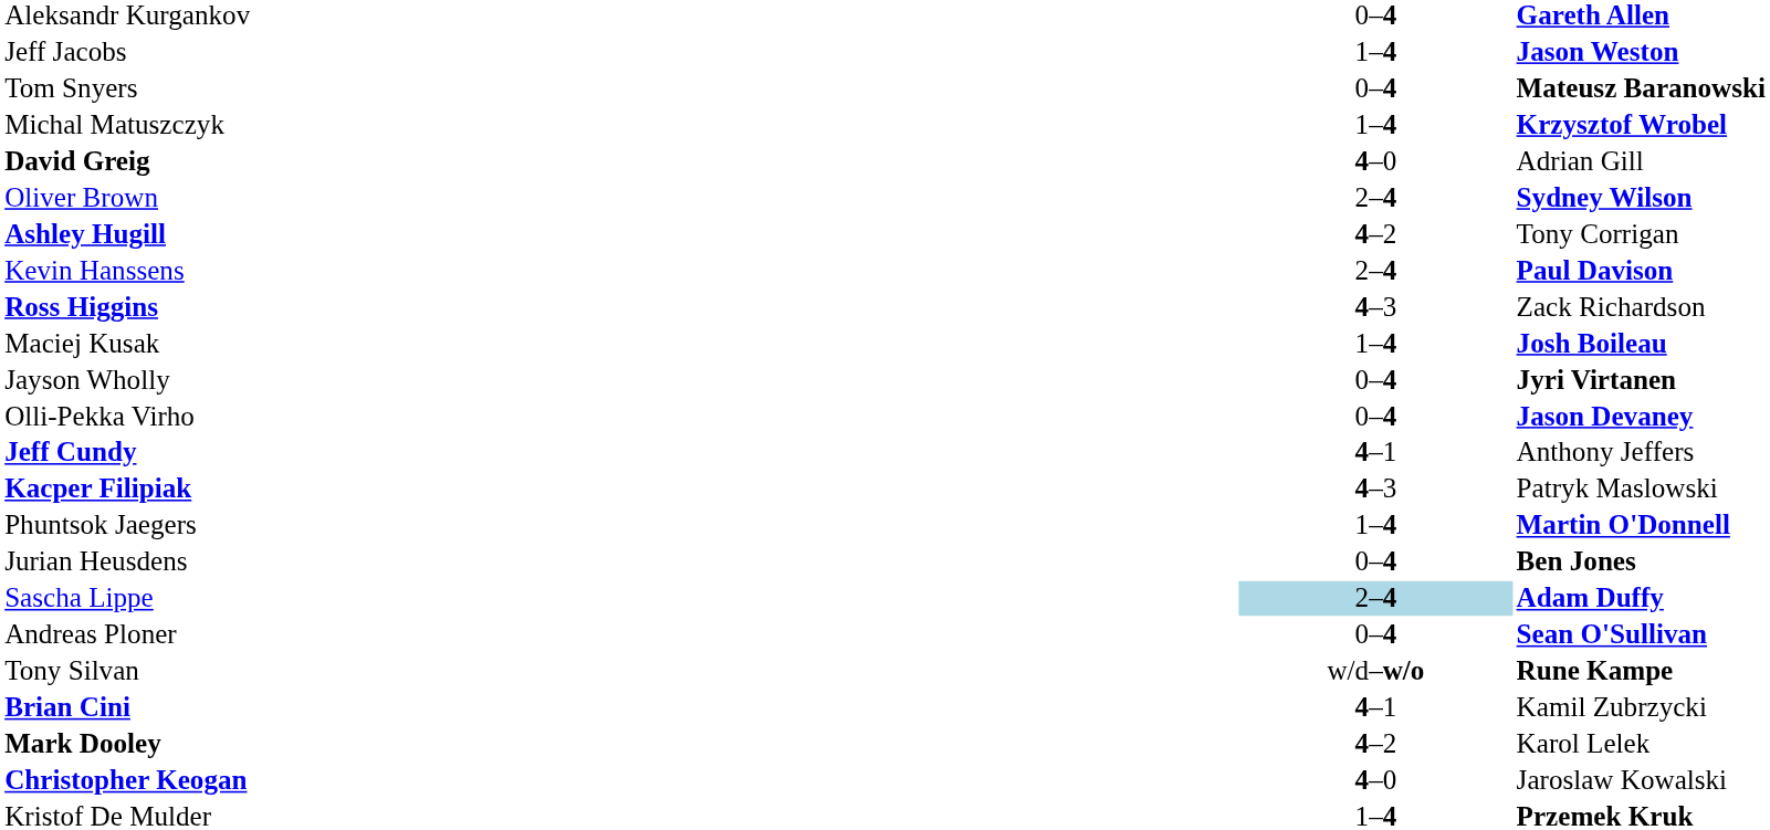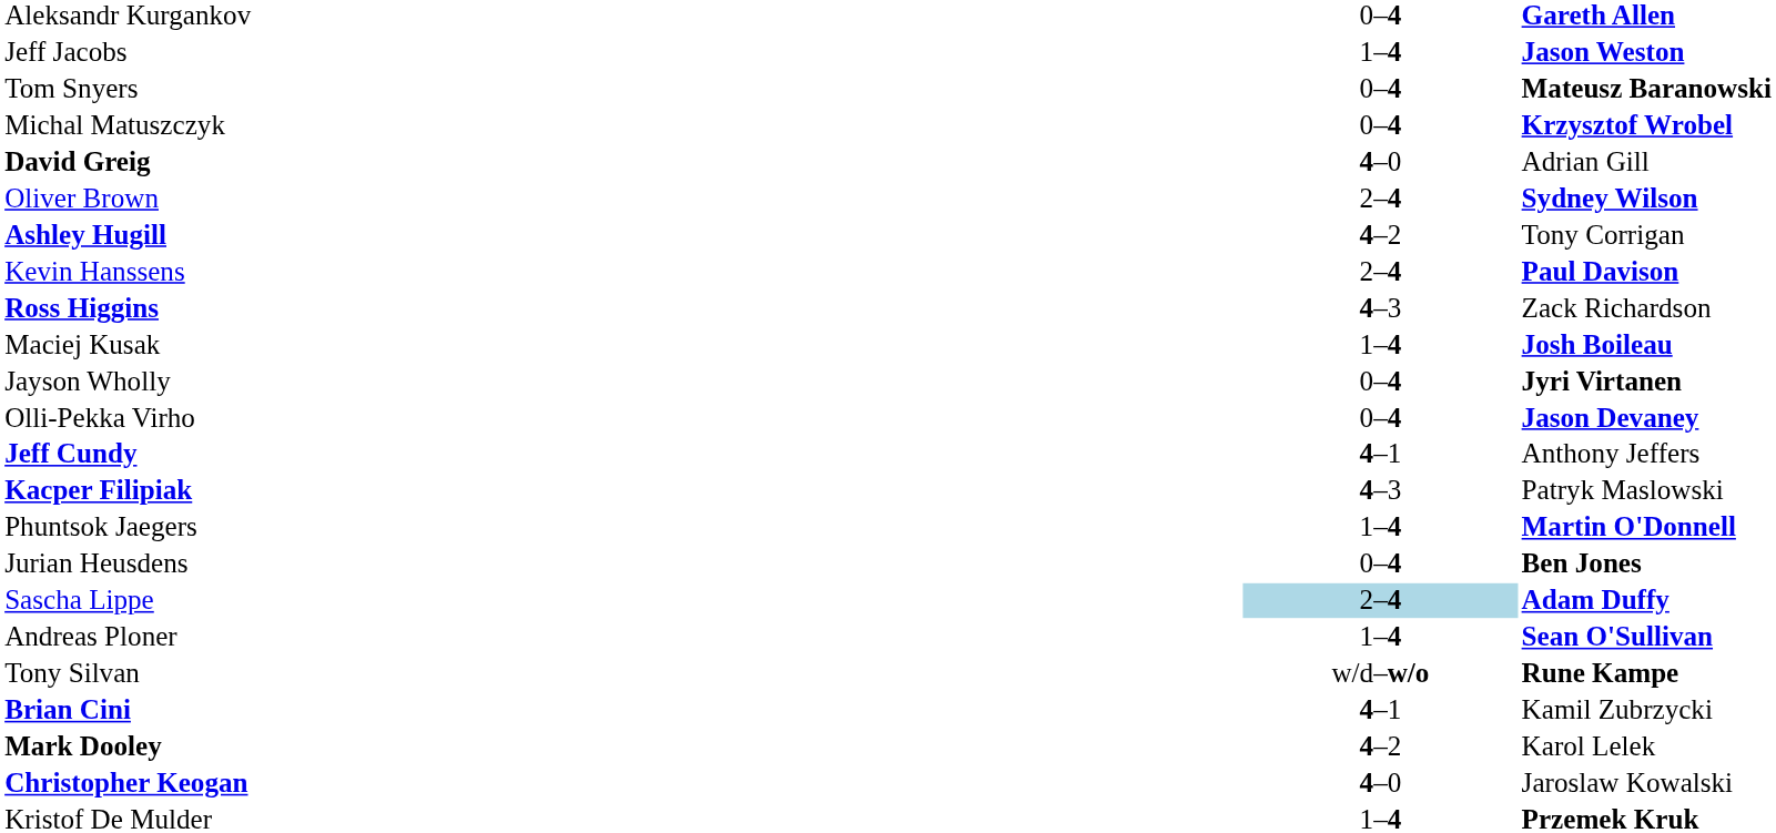Michal Matuszczyk | column 2: 1–4 -> 0–4
Andreas Ploner | column 2: 0–4 -> 1–4
